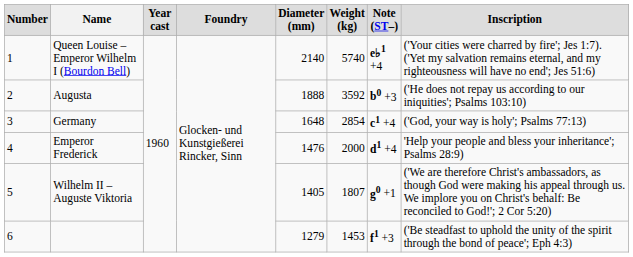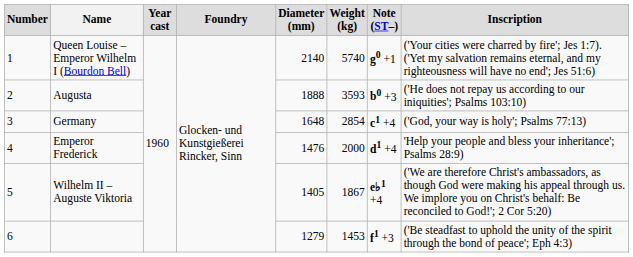Queen Louise – Emperor Wilhelm I (Bourdon Bell) | Note (ST–): e♭1 +4 -> g0 +1
Augusta | Weight (kg): 3592 -> 3593
Wilhelm II – Auguste Viktoria | Weight (kg): 1807 -> 1867
Wilhelm II – Auguste Viktoria | Note (ST–): g0 +1 -> e♭1 +4
